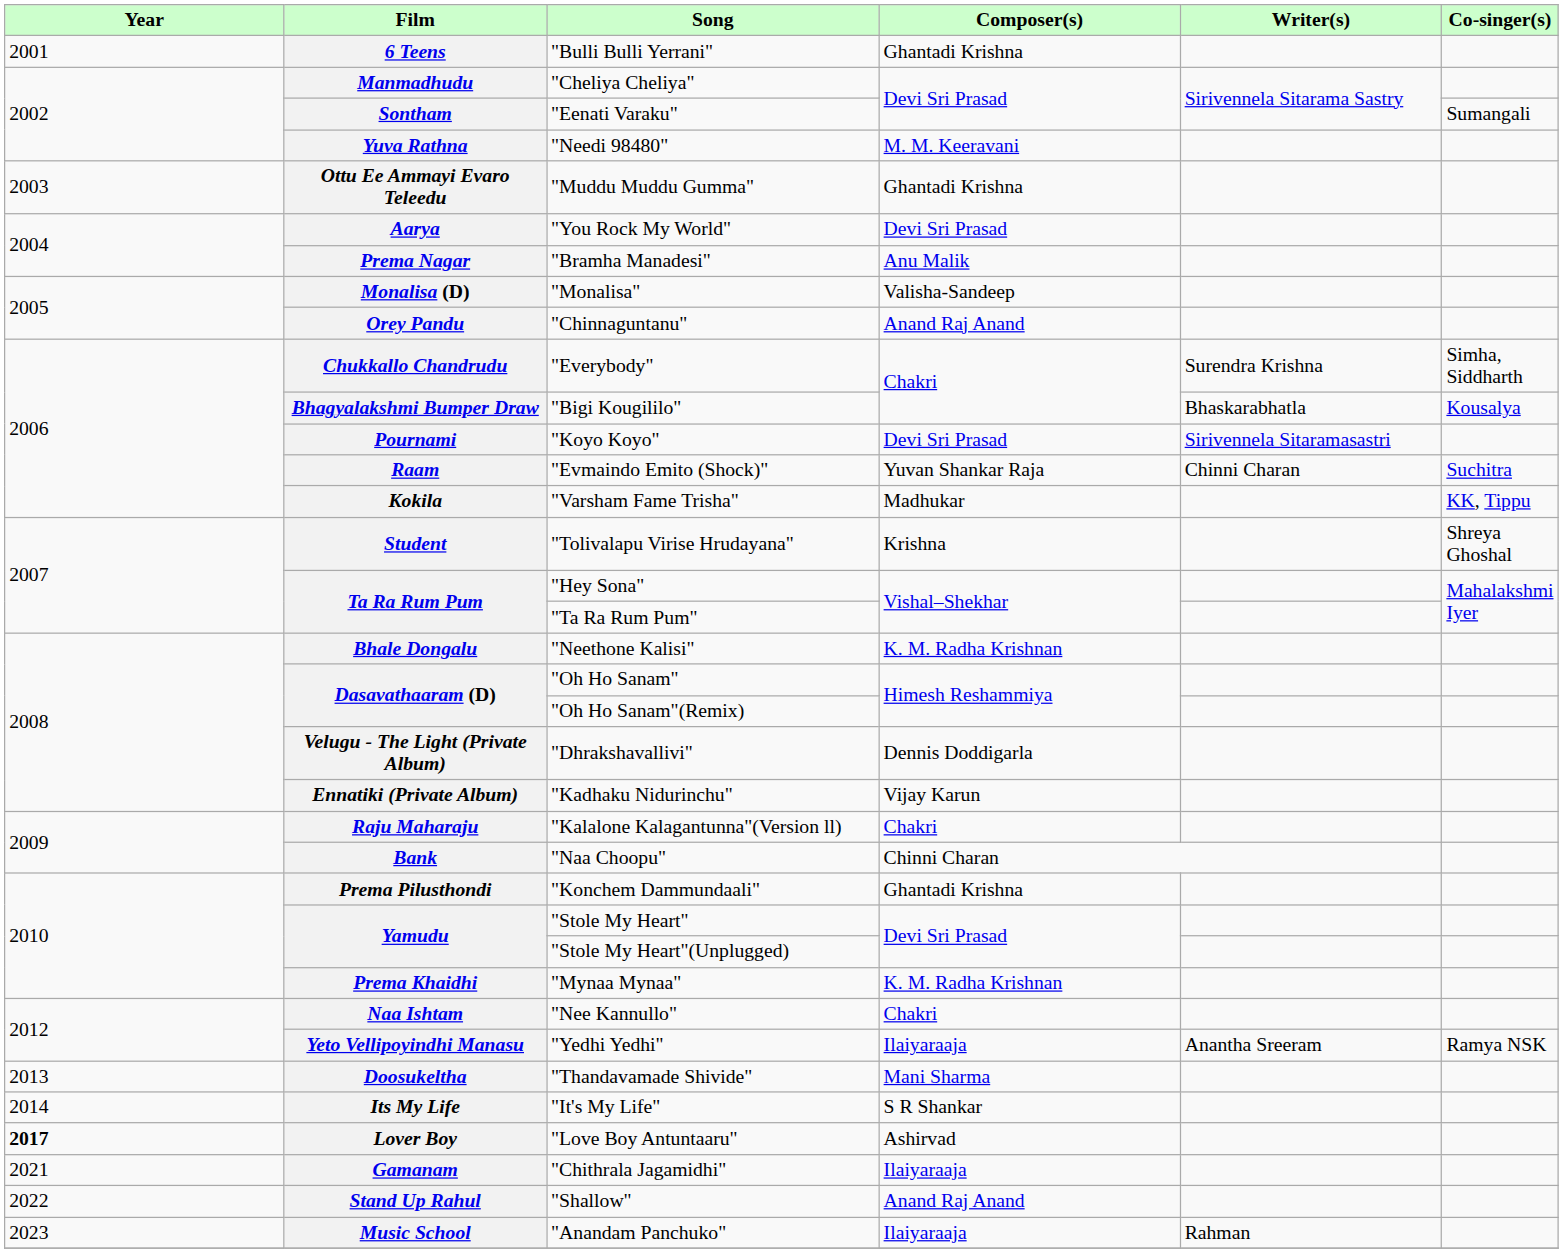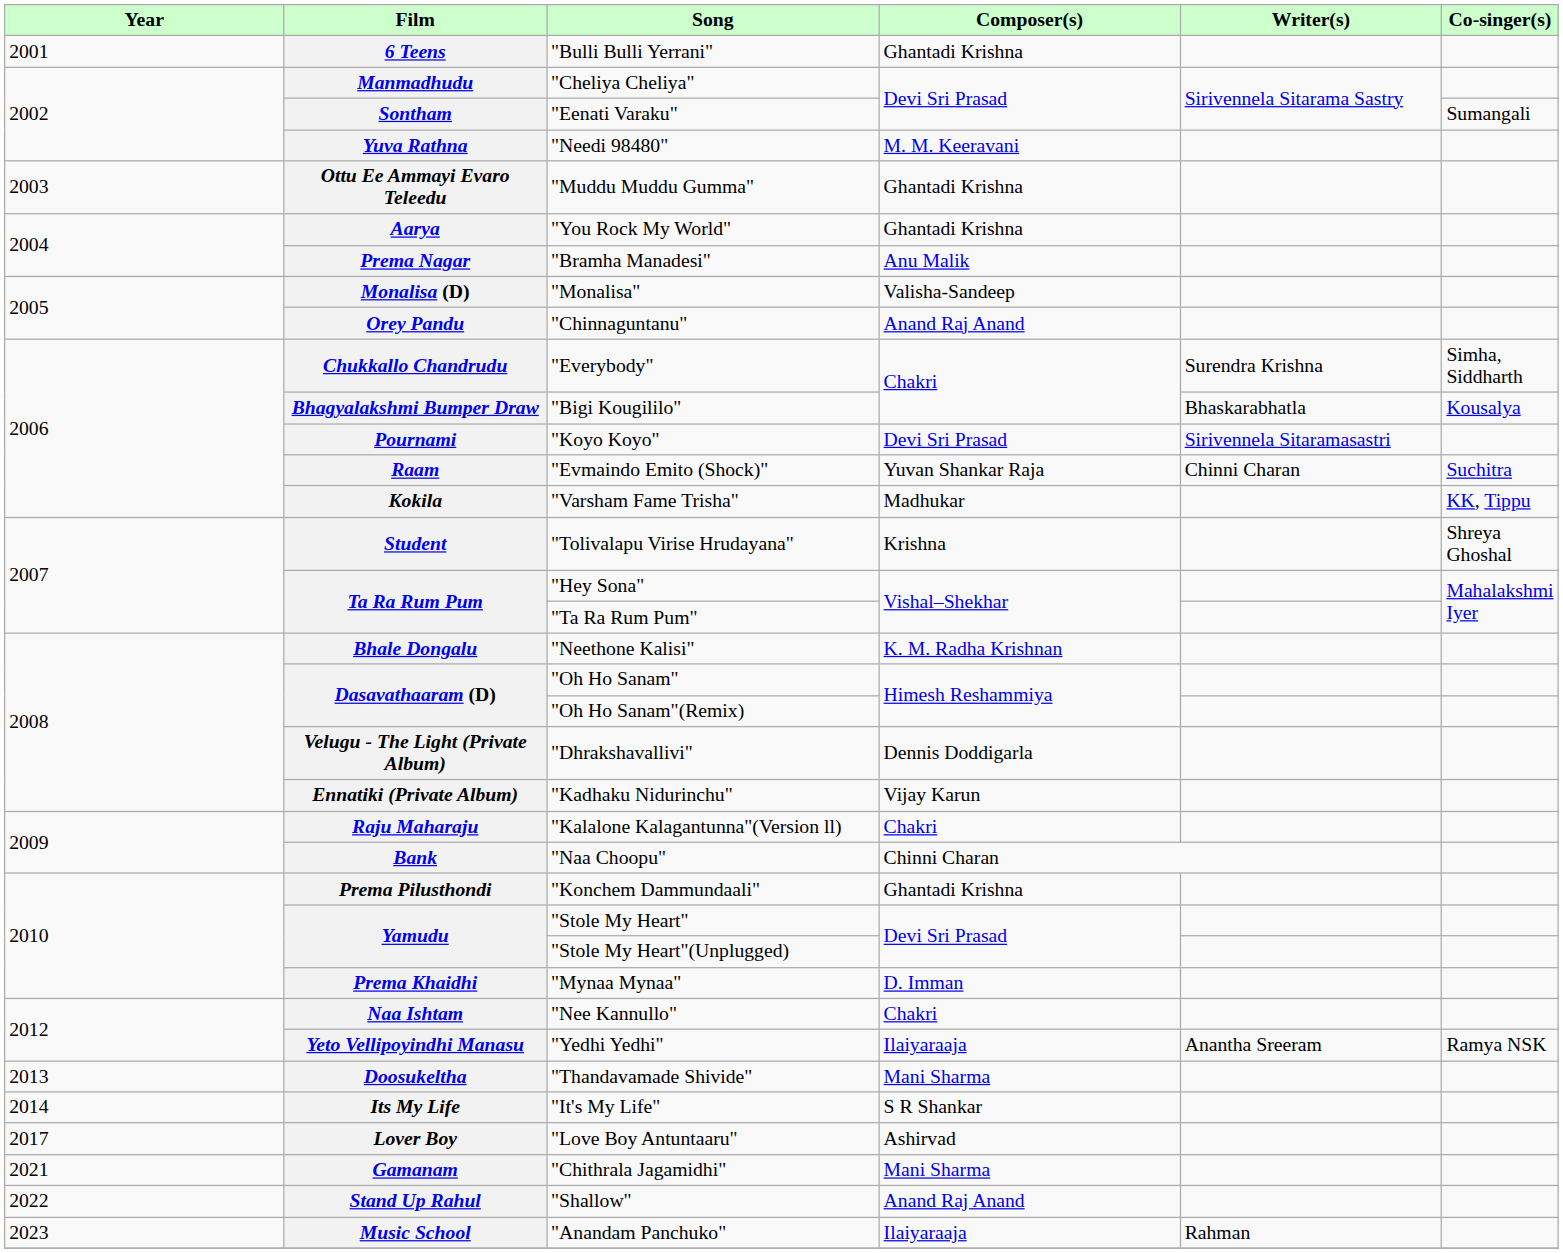Aarya | Composer(s): Devi Sri Prasad -> Ghantadi Krishna
Prema Khaidhi | Composer(s): K. M. Radha Krishnan -> D. Imman
Lover Boy | Year: bold -> normal
Gamanam | Composer(s): Ilaiyaraaja -> Mani Sharma
